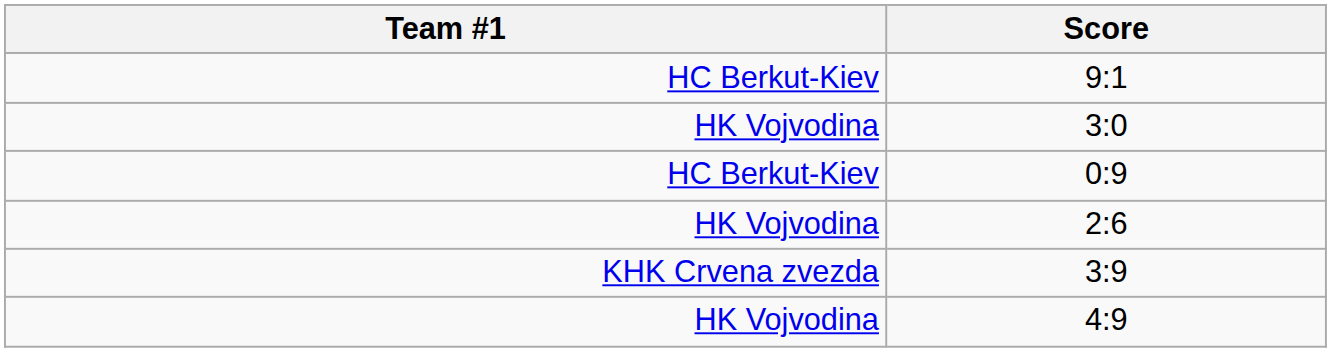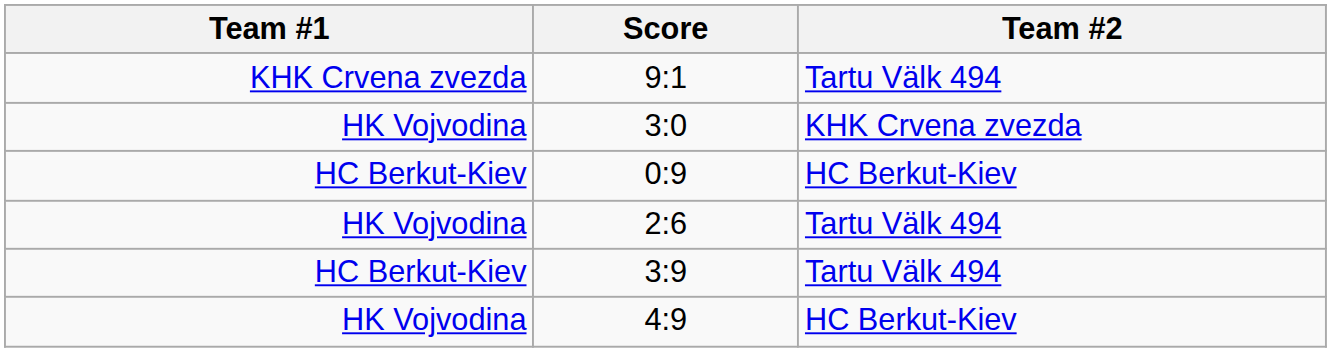+ column: Team #2 | Tartu Välk 494 | KHK Crvena zvezda | HC Berkut-Kiev | Tartu Välk 494 | Tartu Välk 494 | HC Berkut-Kiev
9:1 | Team #1: HC Berkut-Kiev -> KHK Crvena zvezda
3:9 | Team #1: KHK Crvena zvezda -> HC Berkut-Kiev
